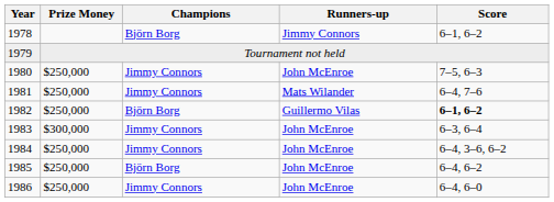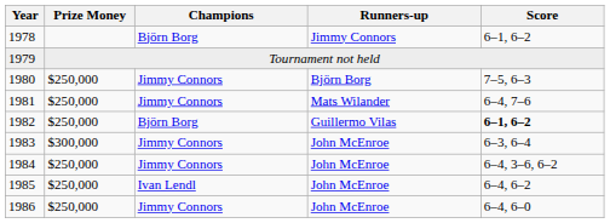1980 | Runners-up: John McEnroe -> Björn Borg
1985 | Champions: Björn Borg -> Ivan Lendl
